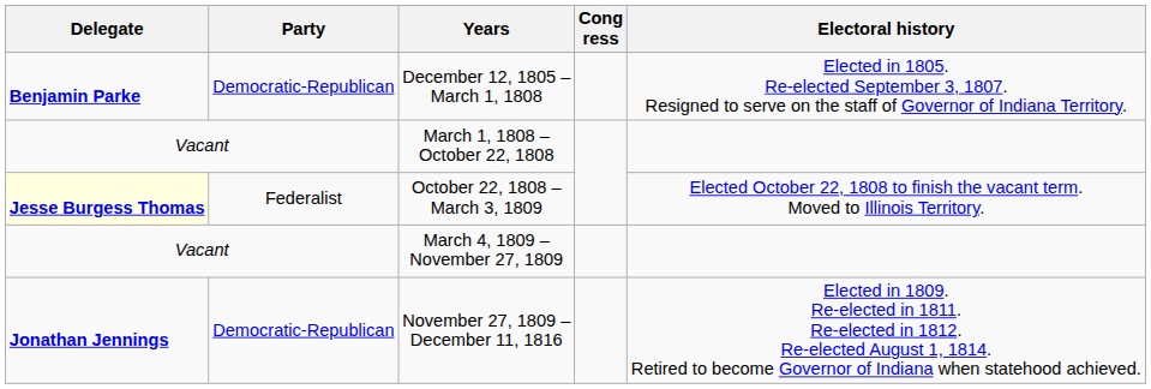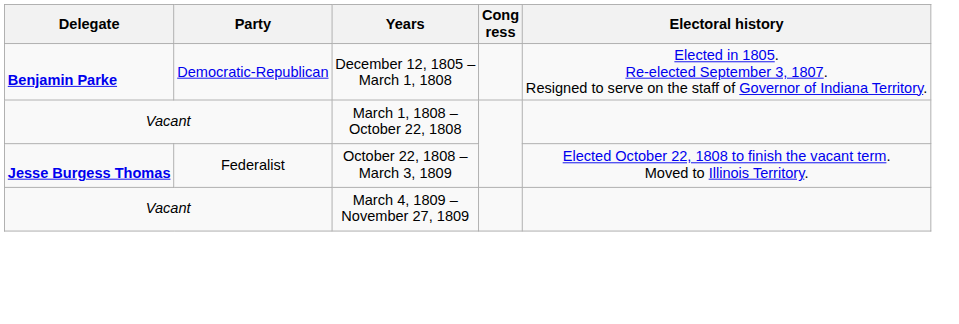October 22, 1808 – March 3, 1809 | Delegate: lightyellow background -> no background
- row: Jonathan Jennings | Democratic-Republican | November 27, 1809 – December 11, 1816 | Elected in 1809. Re-elected in 1811. Re-elected in 1812. Re-elected August 1, 1814. Retired to become Governor of Indiana when statehood achieved.
